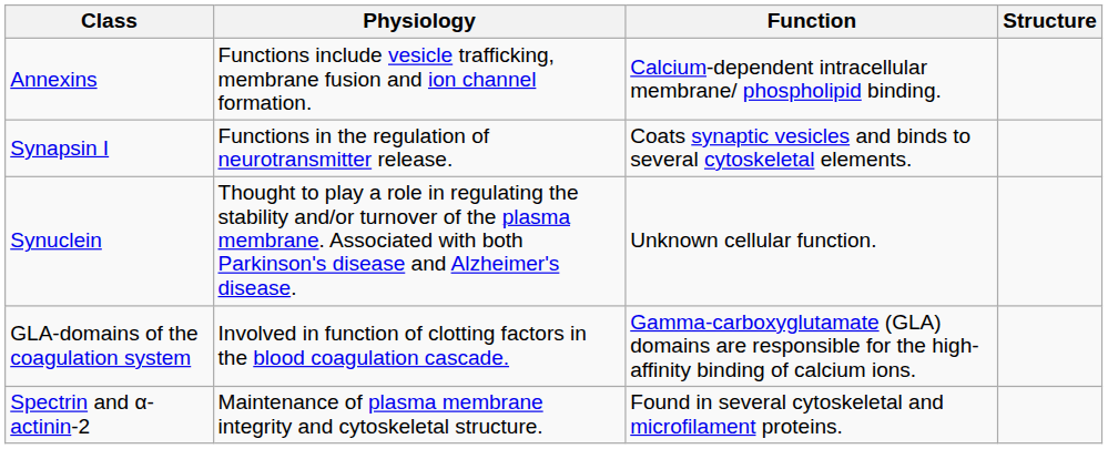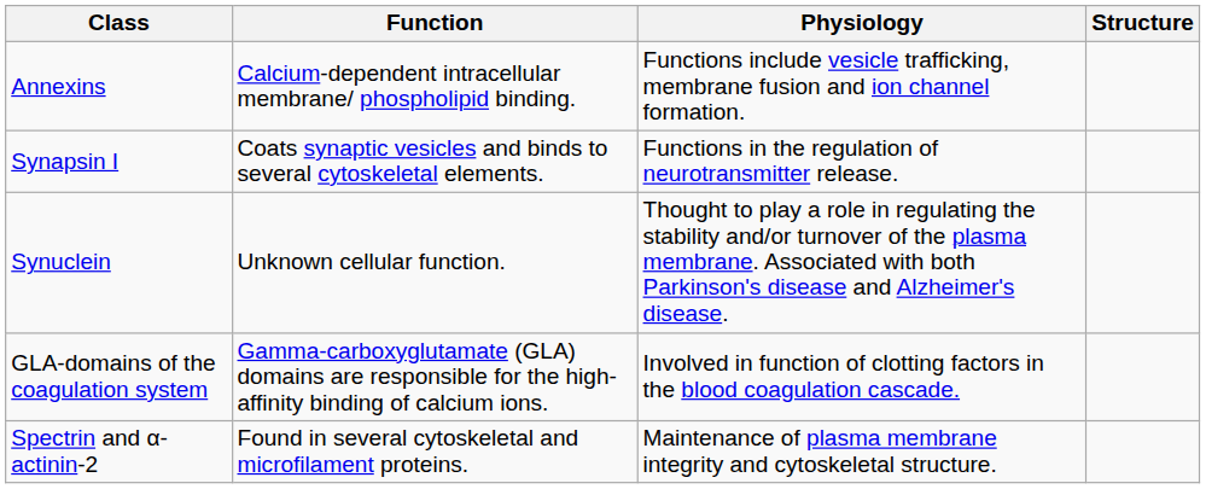columns swapped: Function <-> Physiology
